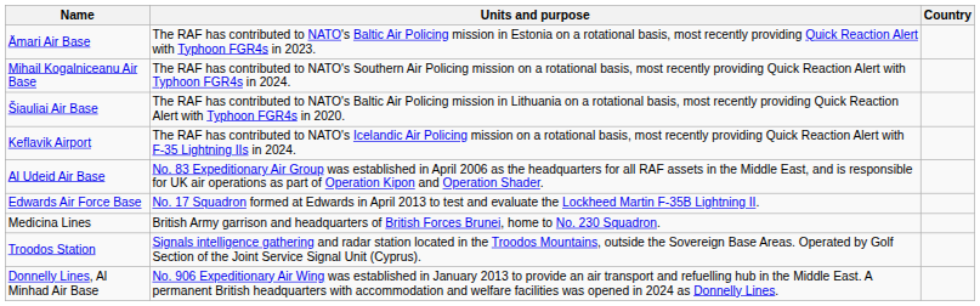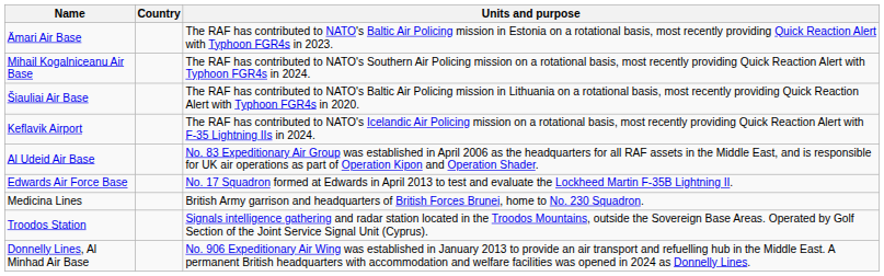columns swapped: Country <-> Units and purpose
